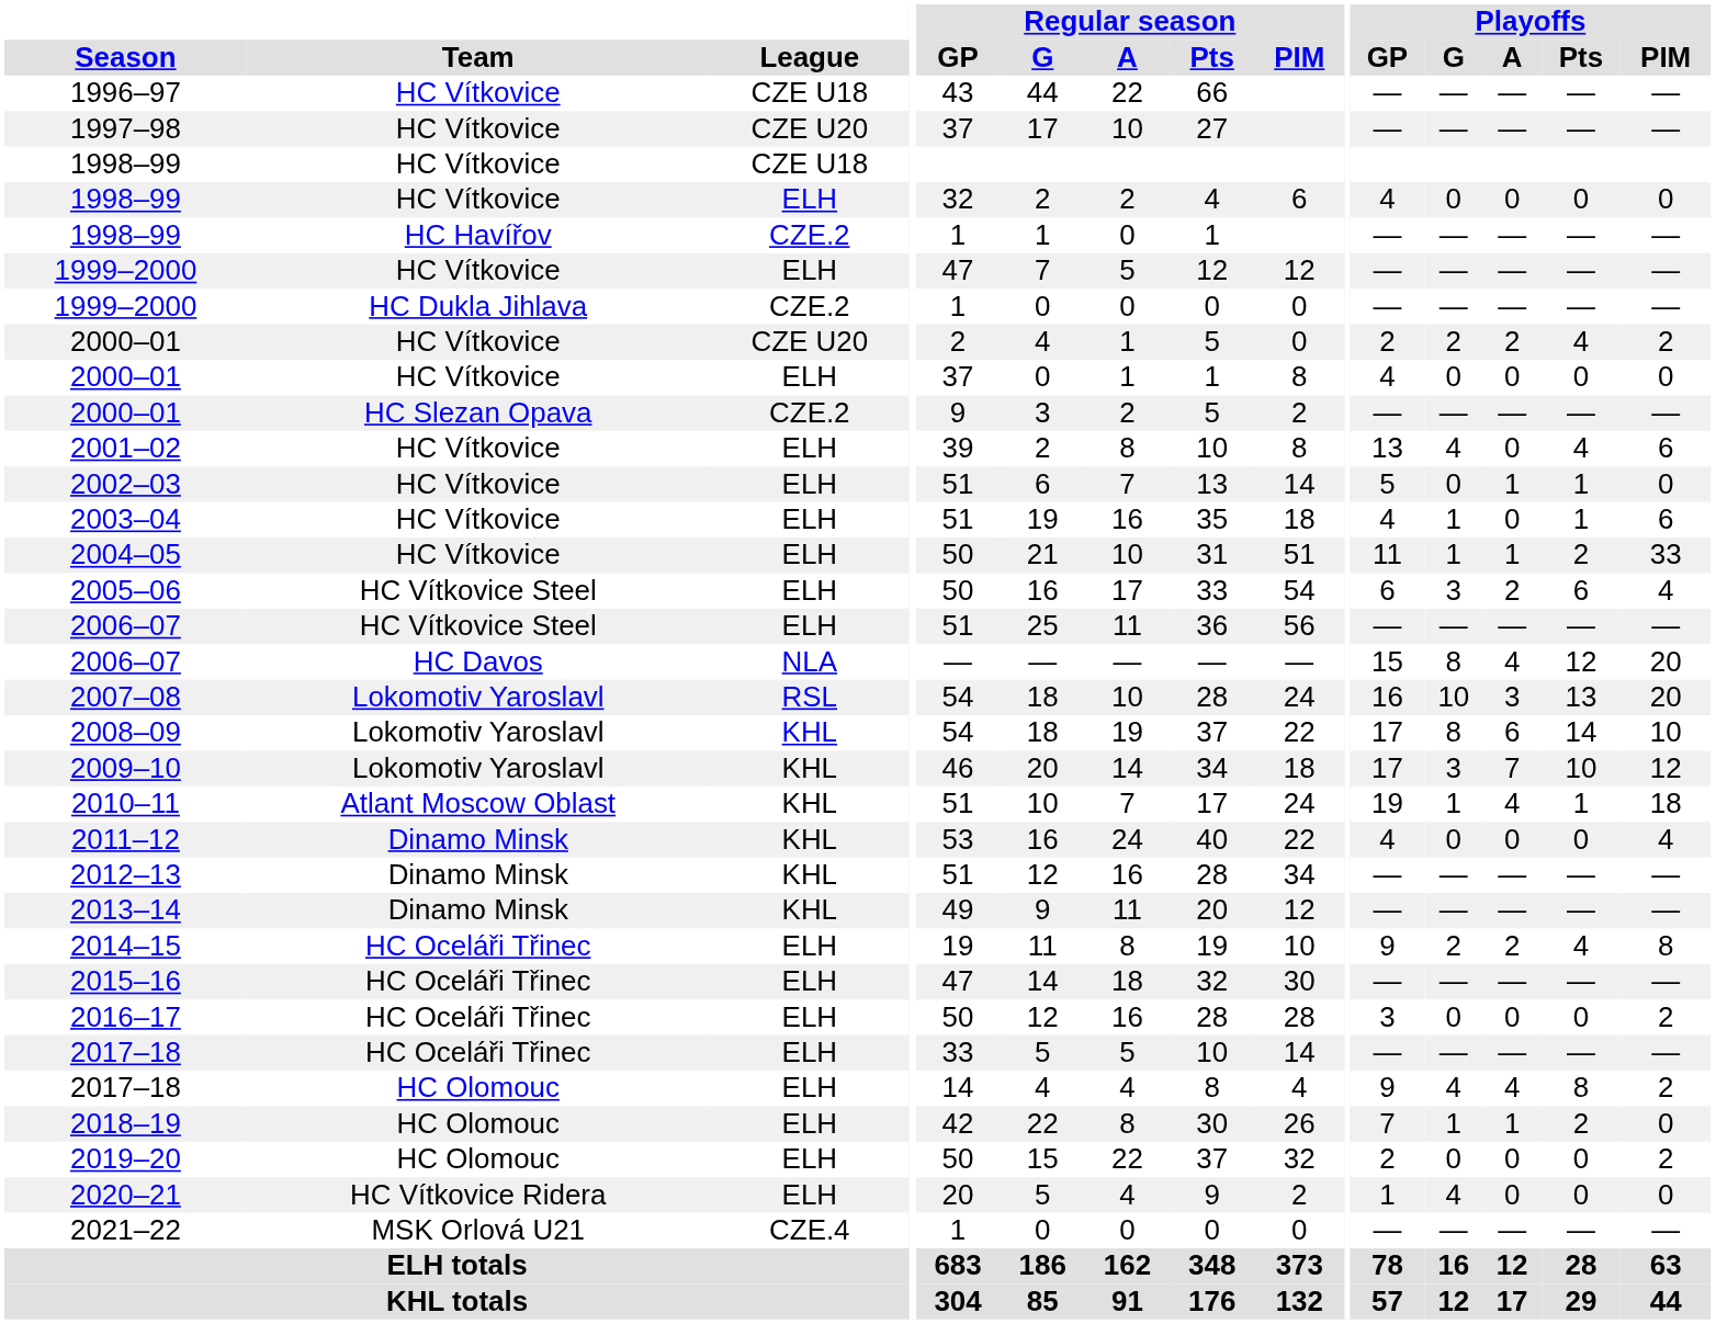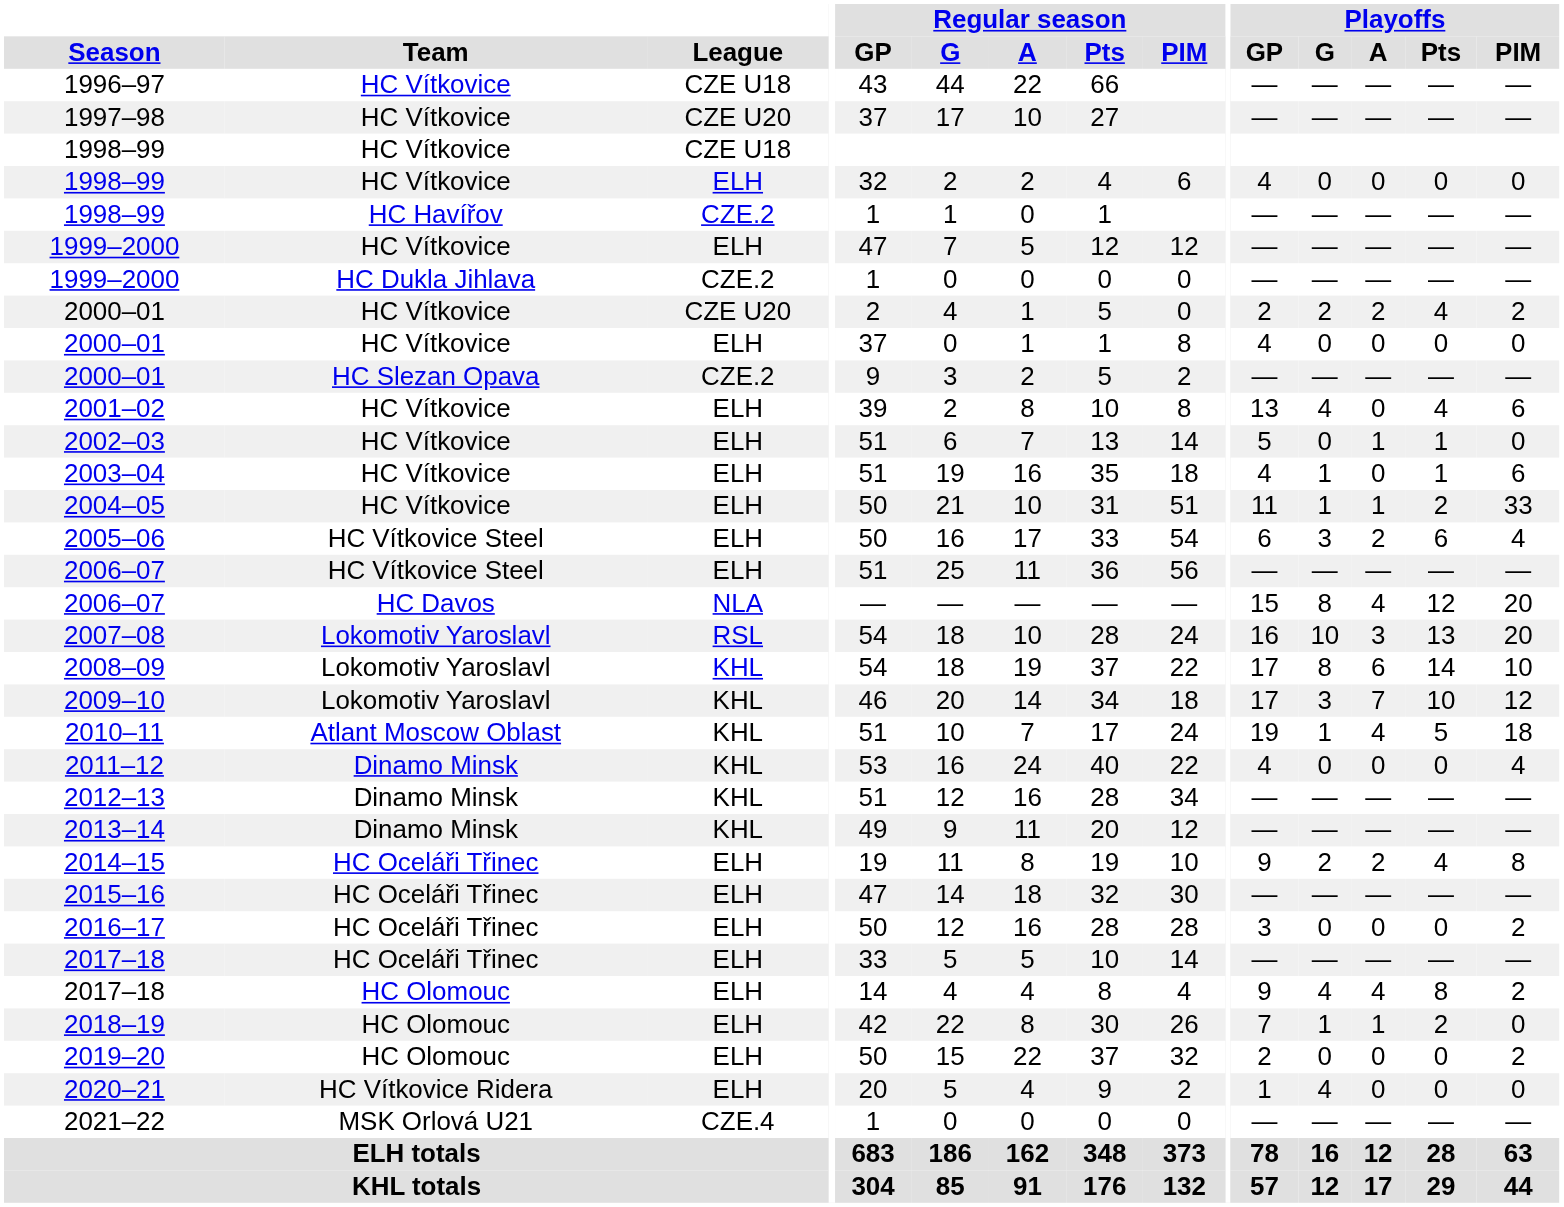2010–11 | Playoffs / Pts: 1 -> 5
